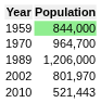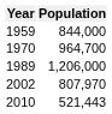1959 | Population: lightgreen background -> no background
2002 | Population: 801,970 -> 807,970
